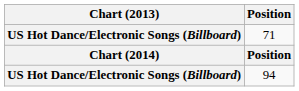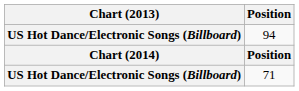rows swapped: 94 <-> 71
